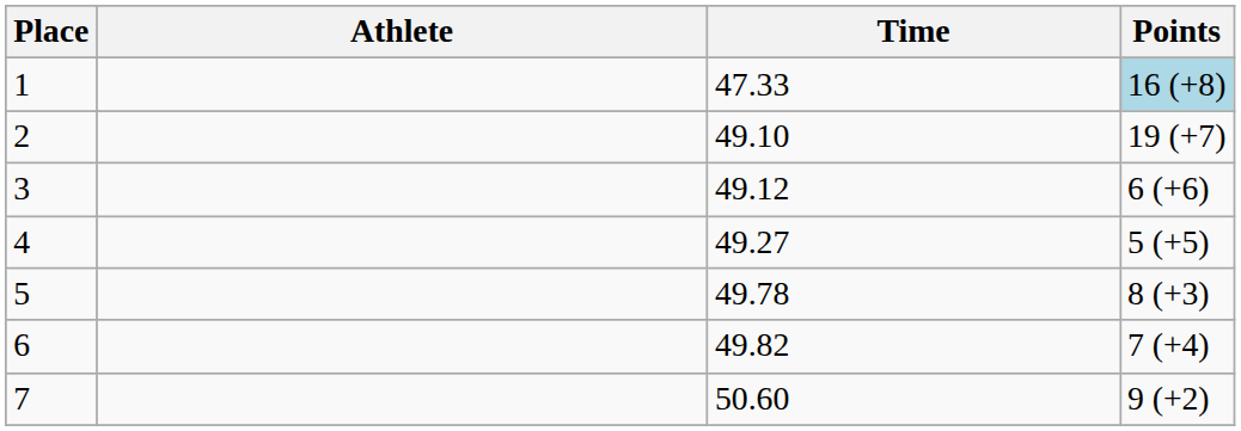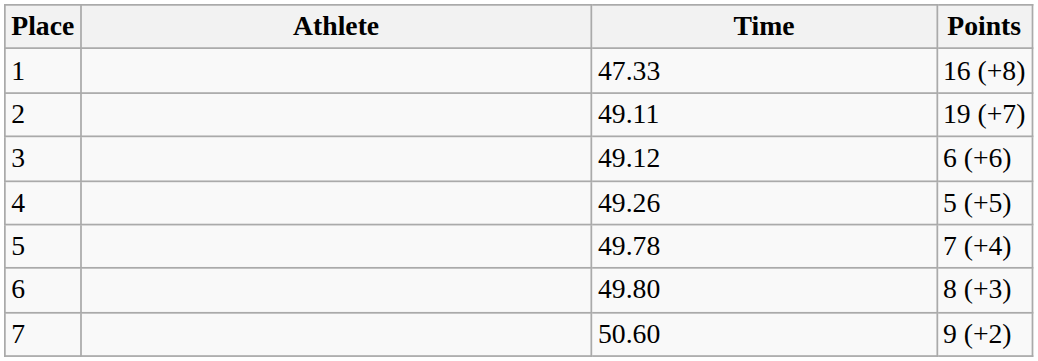1 | Points: lightblue background -> no background
2 | Time: 49.10 -> 49.11
4 | Time: 49.27 -> 49.26
5 | Points: 8 (+3) -> 7 (+4)
6 | Time: 49.82 -> 49.80
6 | Points: 7 (+4) -> 8 (+3)
